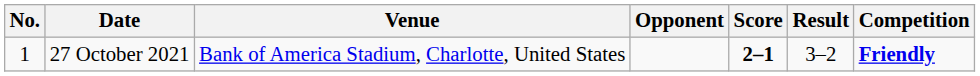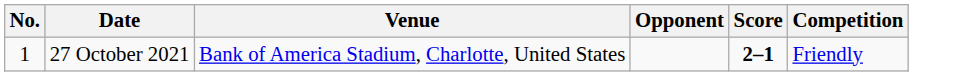- column: Result | 3–2
27 October 2021 | Competition: bold -> normal
